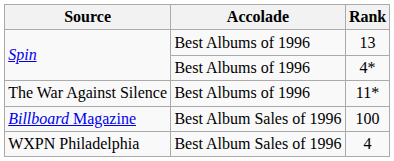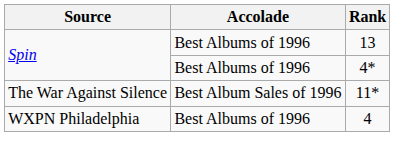11* | Accolade: Best Albums of 1996 -> Best Album Sales of 1996
- row: Billboard Magazine | Best Album Sales of 1996 | 100
4 | Accolade: Best Album Sales of 1996 -> Best Albums of 1996
